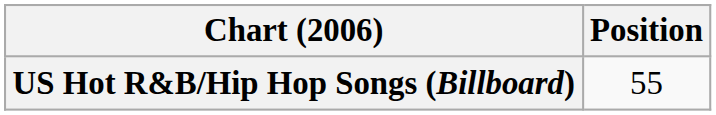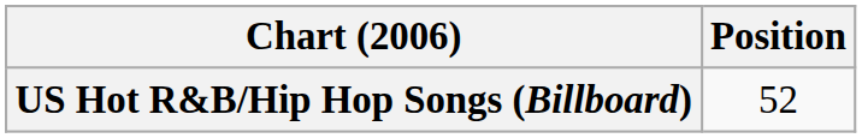US Hot R&B/Hip Hop Songs (Billboard) | Position: 55 -> 52
